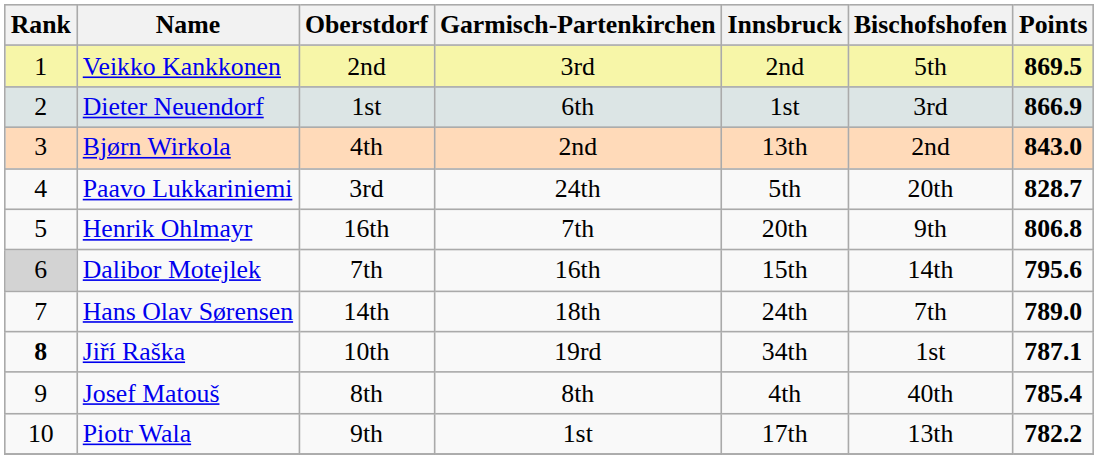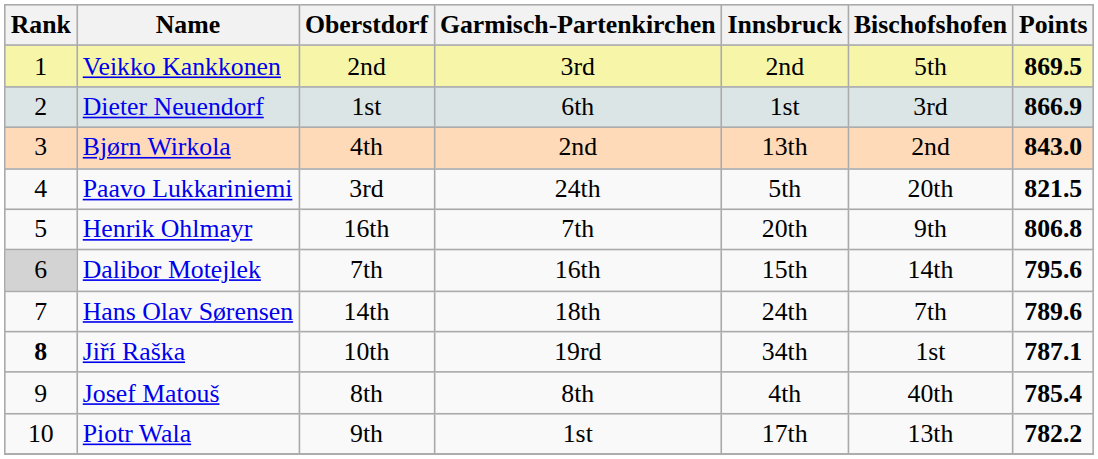Paavo Lukkariniemi | Points: 828.7 -> 821.5
Hans Olav Sørensen | Points: 789.0 -> 789.6
